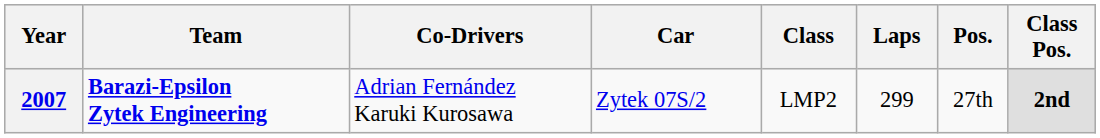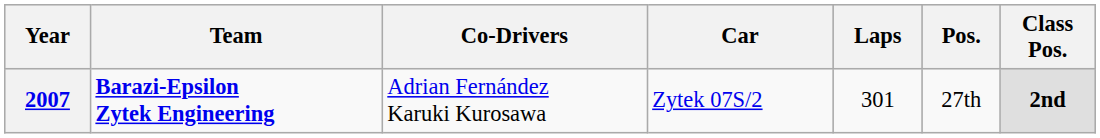- column: Class | LMP2
2007 | Laps: 299 -> 301
